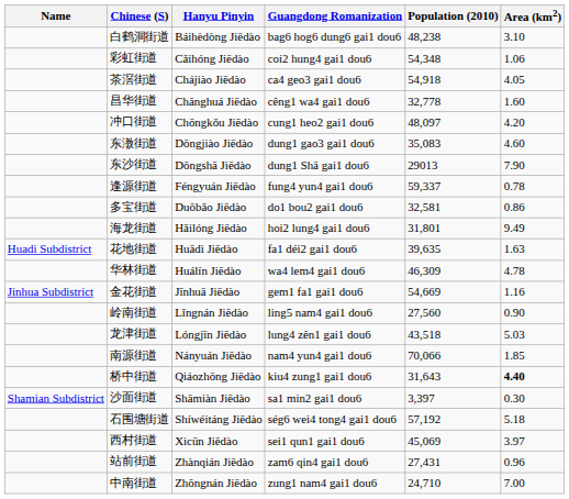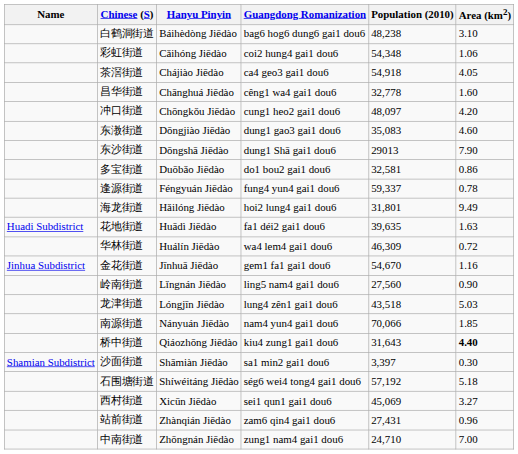rows swapped: 多宝街道 <-> 逢源街道
华林街道 | Area (km2): 4.78 -> 0.72
金花街道 | Population (2010): 54,669 -> 54,670
西村街道 | Area (km2): 3.97 -> 3.27
